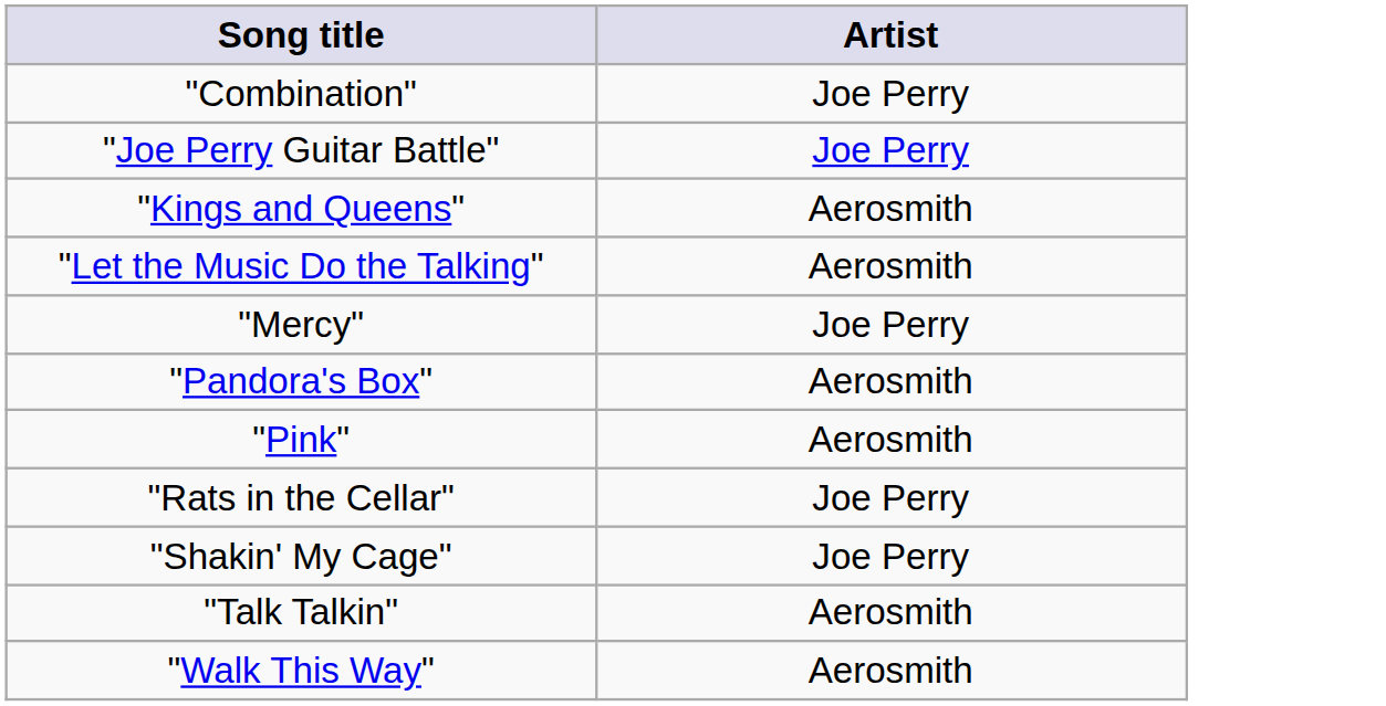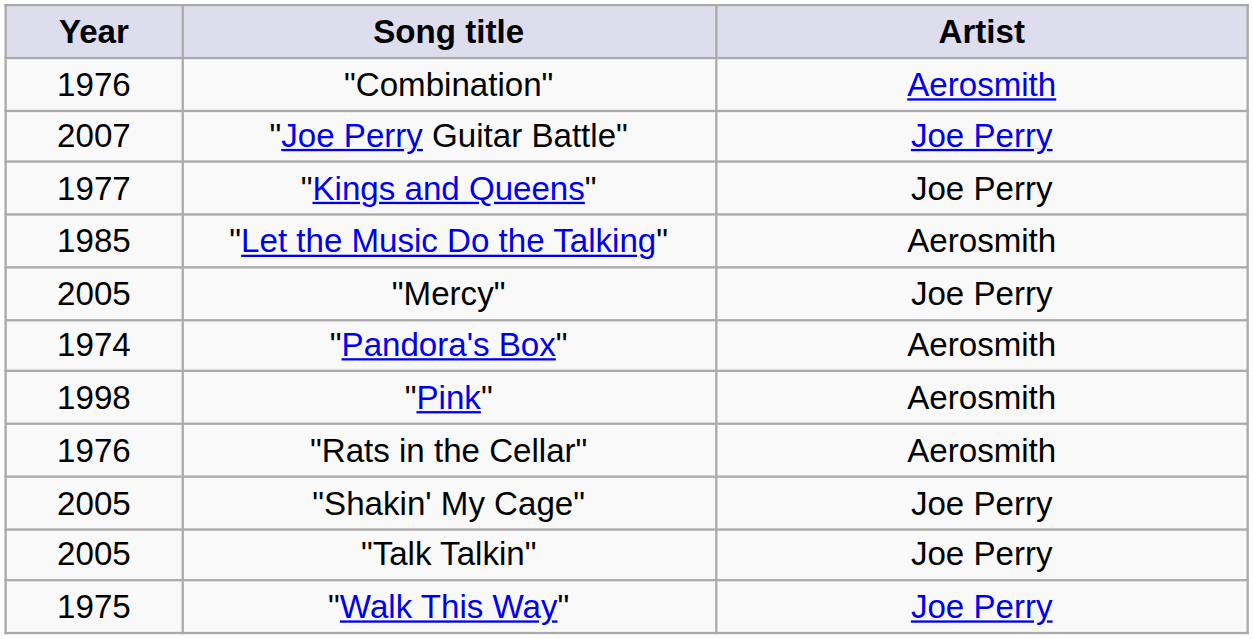+ column: Year | 1976 | 2007 | 1977 | 1985 | 2005 | 1974 | 1998 | 1976 | 2005 | 2005 | 1975
"Combination" | Artist: Joe Perry -> Aerosmith
"Kings and Queens" | Artist: Aerosmith -> Joe Perry
"Rats in the Cellar" | Artist: Joe Perry -> Aerosmith
"Talk Talkin" | Artist: Aerosmith -> Joe Perry
"Walk This Way" | Artist: Aerosmith -> Joe Perry
